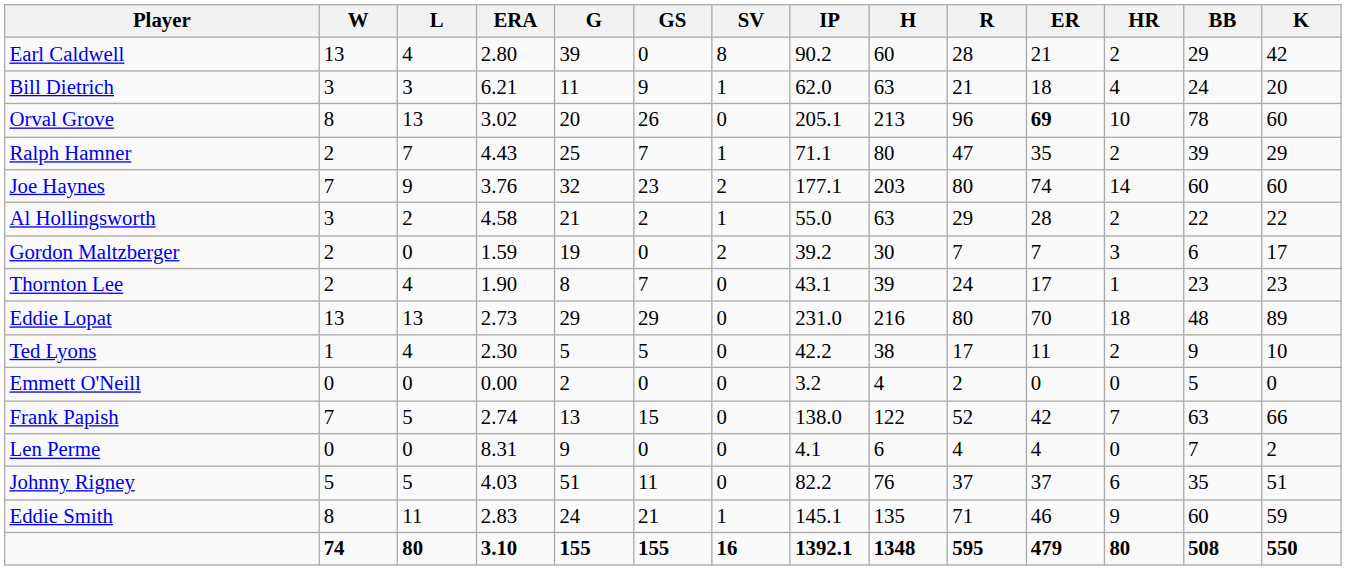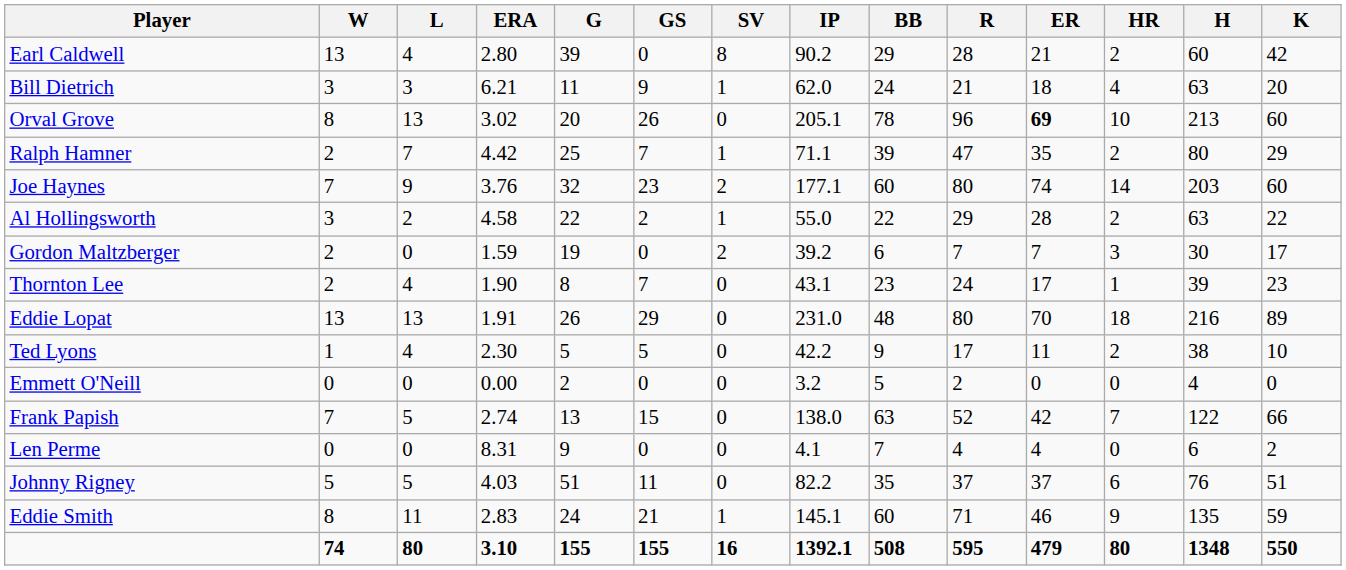columns swapped: H <-> BB
Ralph Hamner | ERA: 4.43 -> 4.42
Al Hollingsworth | G: 21 -> 22
Eddie Lopat | ERA: 2.73 -> 1.91
Eddie Lopat | G: 29 -> 26
